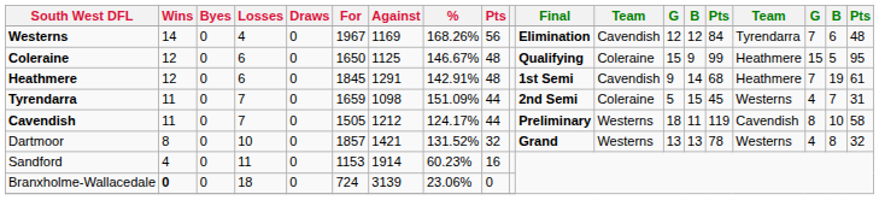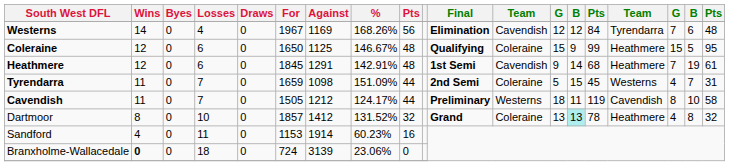Dartmoor | Against: 1421 -> 1412
Dartmoor | column 12: Westerns -> Coleraine
Dartmoor | column 14: no background -> paleturquoise background
Dartmoor | column 16: Westerns -> Heathmere
